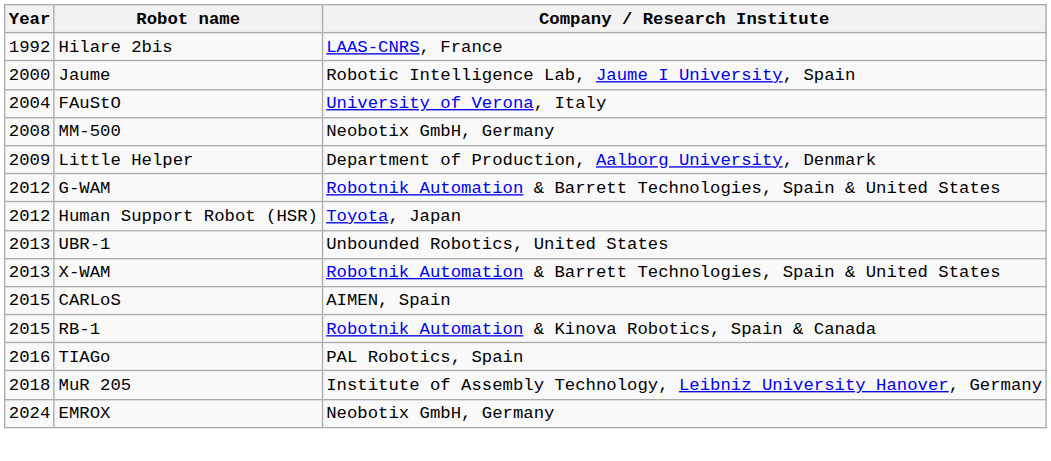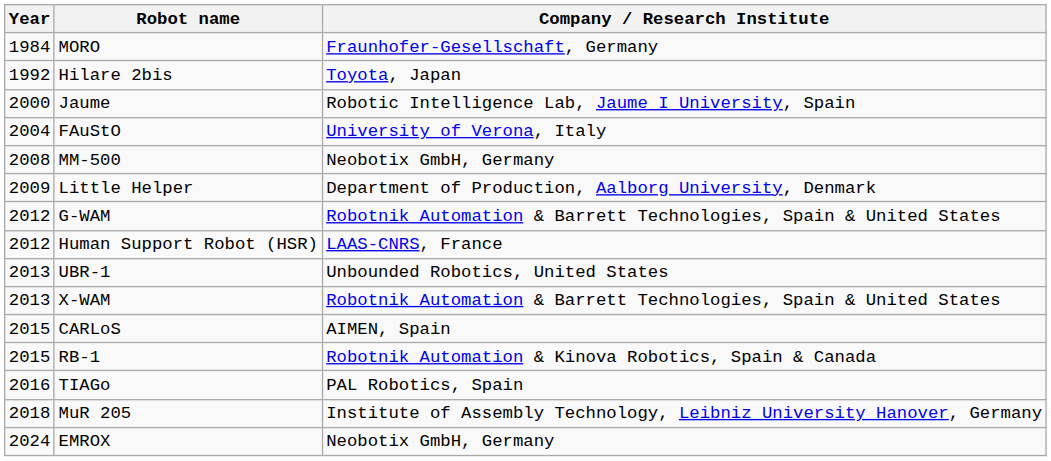+ row: 1984 | MORO | Fraunhofer-Gesellschaft, Germany
Hilare 2bis | Company / Research Institute: LAAS-CNRS, France -> Toyota, Japan
Human Support Robot (HSR) | Company / Research Institute: Toyota, Japan -> LAAS-CNRS, France
